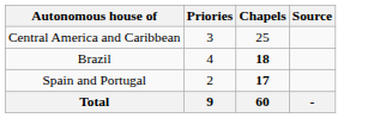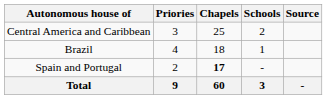+ column: Schools | 2 | 1 | - | 3
Brazil | Chapels: bold -> normal
